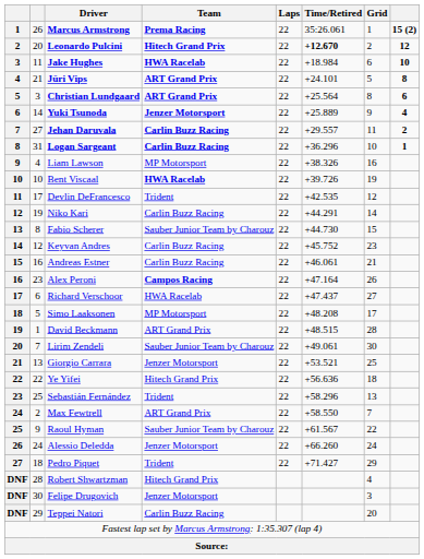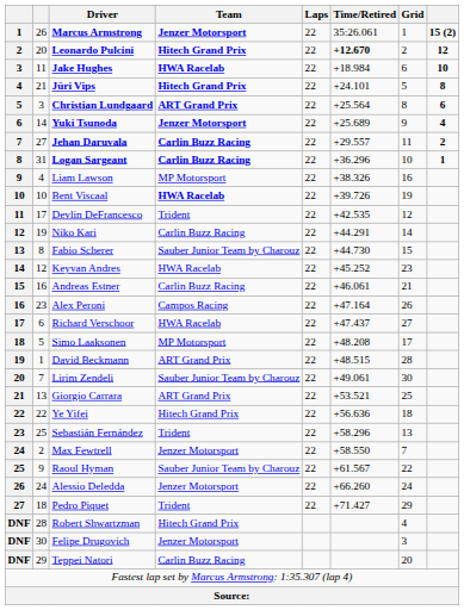Marcus Armstrong | Team: Prema Racing -> Jenzer Motorsport
Jüri Vips | Team: ART Grand Prix -> Hitech Grand Prix
Yuki Tsunoda | Time/Retired: +25.889 -> +25.689
Keyvan Andres | Team: Carlin Buzz Racing -> HWA Racelab
Keyvan Andres | Time/Retired: +45.752 -> +45.252
Alex Peroni | Team: bold -> normal
Giorgio Carrara | Team: Jenzer Motorsport -> ART Grand Prix
Max Fewtrell | Team: ART Grand Prix -> Jenzer Motorsport
